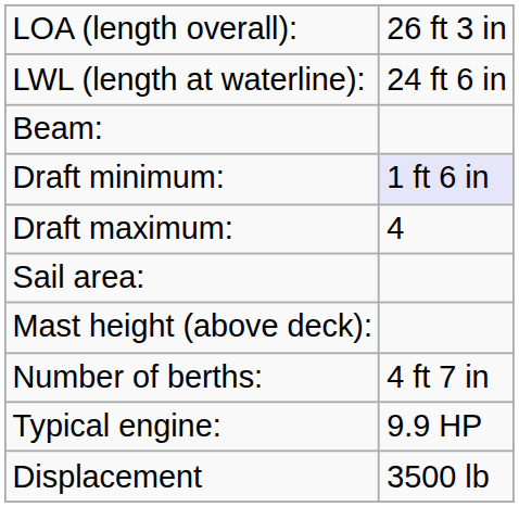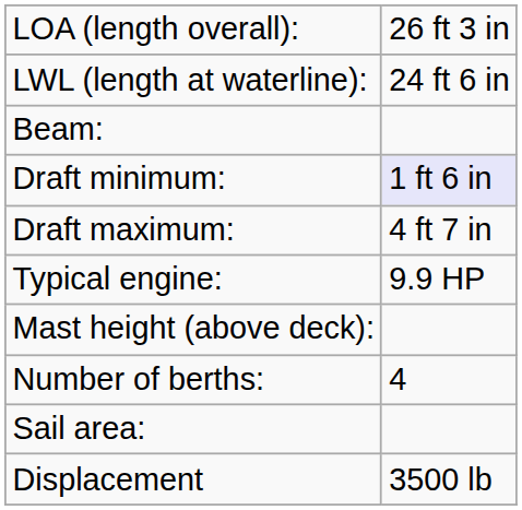Draft maximum: | column 2: 4 -> 4 ft 7 in
rows swapped: Sail area: <-> Typical engine:
Number of berths: | column 2: 4 ft 7 in -> 4
